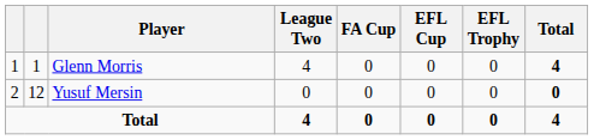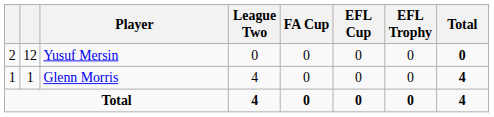rows swapped: Glenn Morris <-> Yusuf Mersin
